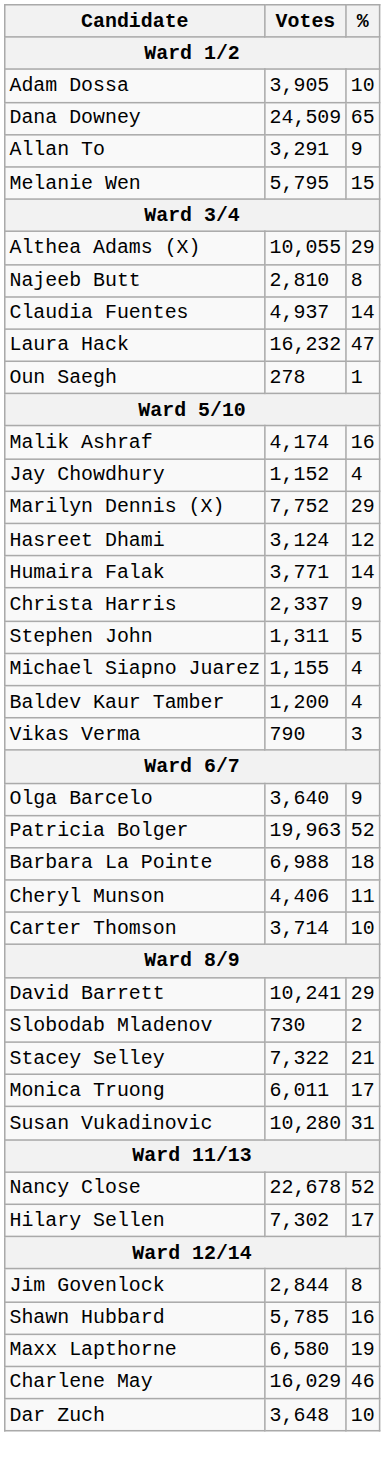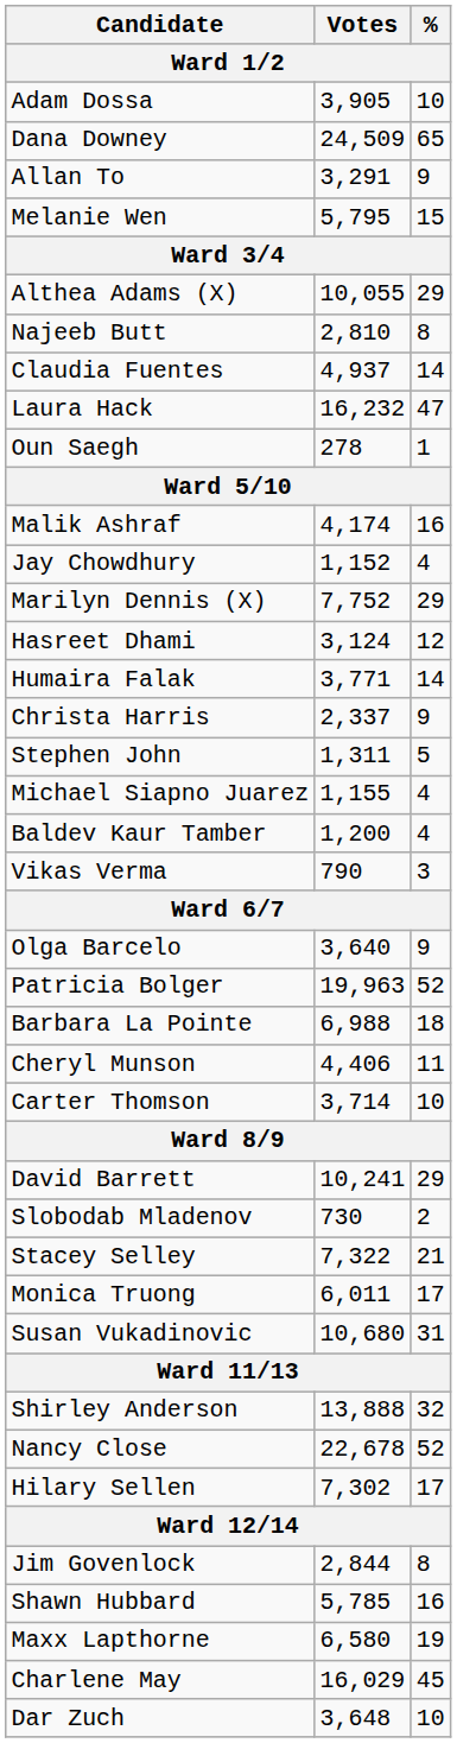Susan Vukadinovic | Votes: 10,280 -> 10,680
+ row: Shirley Anderson | 13,888 | 32
Charlene May | %: 46 -> 45
